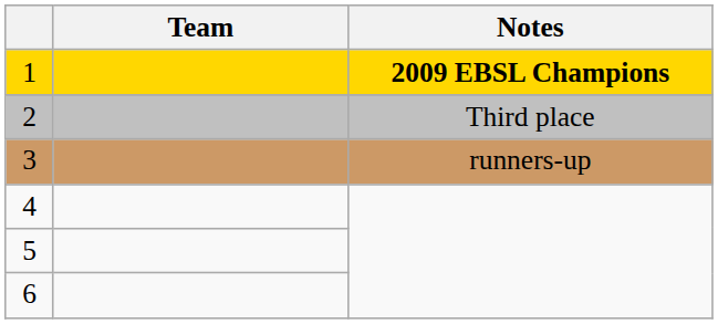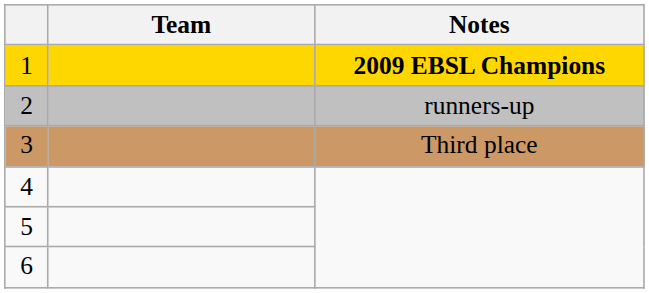2 | Notes: Third place -> runners-up
3 | Notes: runners-up -> Third place
